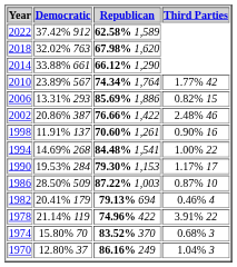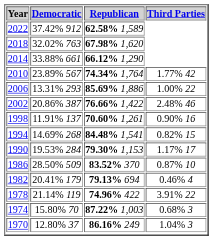2006 | Third Parties: 0.82% 15 -> 1.00% 22
1994 | Third Parties: 1.00% 22 -> 0.82% 15
1986 | Republican: 87.22% 1,003 -> 83.52% 370
1974 | Republican: 83.52% 370 -> 87.22% 1,003
